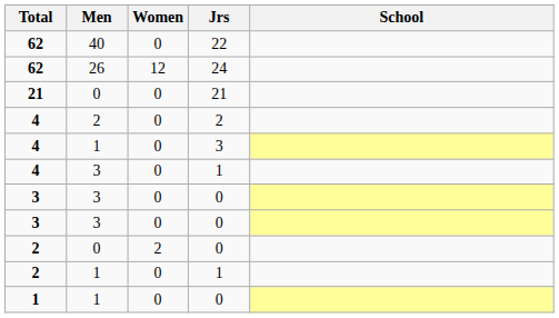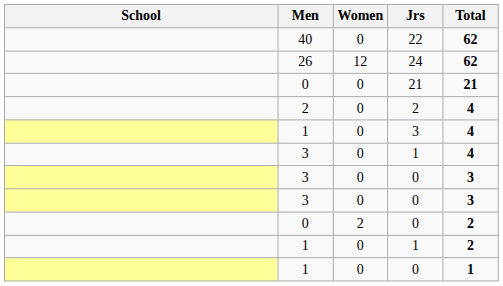columns swapped: School <-> Total
